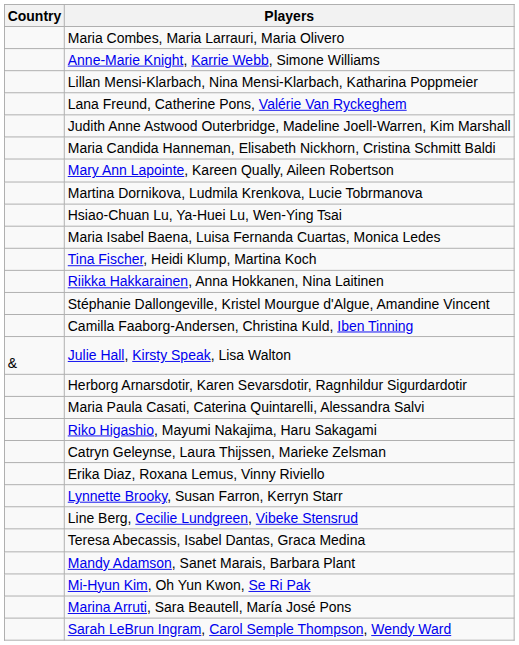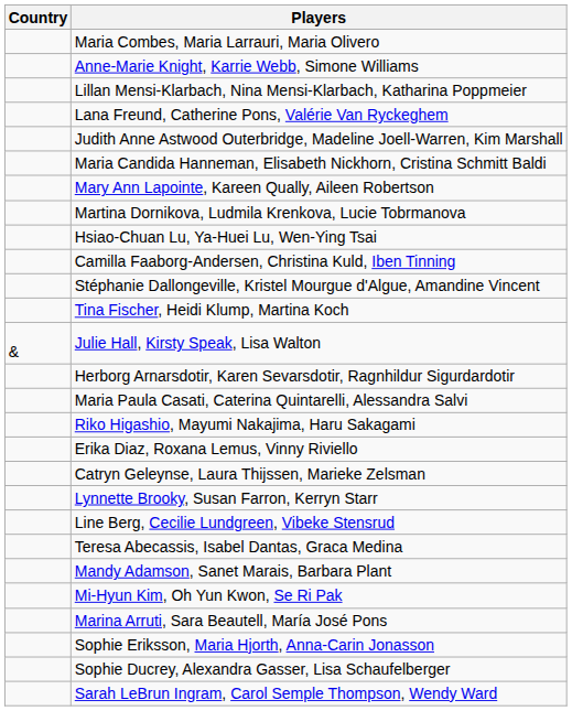- row: Maria Isabel Baena, Luisa Fernanda Cuartas, Monica Ledes
rows swapped: Camilla Faaborg-Andersen, Christina Kuld, Iben Tinning <-> Tina Fischer, Heidi Klump, Martina Koch
- row: Riikka Hakkarainen, Anna Hokkanen, Nina Laitinen
rows swapped: Erika Diaz, Roxana Lemus, Vinny Riviello <-> Catryn Geleynse, Laura Thijssen, Marieke Zelsman
+ row: Sophie Eriksson, Maria Hjorth, Anna-Carin Jonasson
+ row: Sophie Ducrey, Alexandra Gasser, Lisa Schaufelberger
